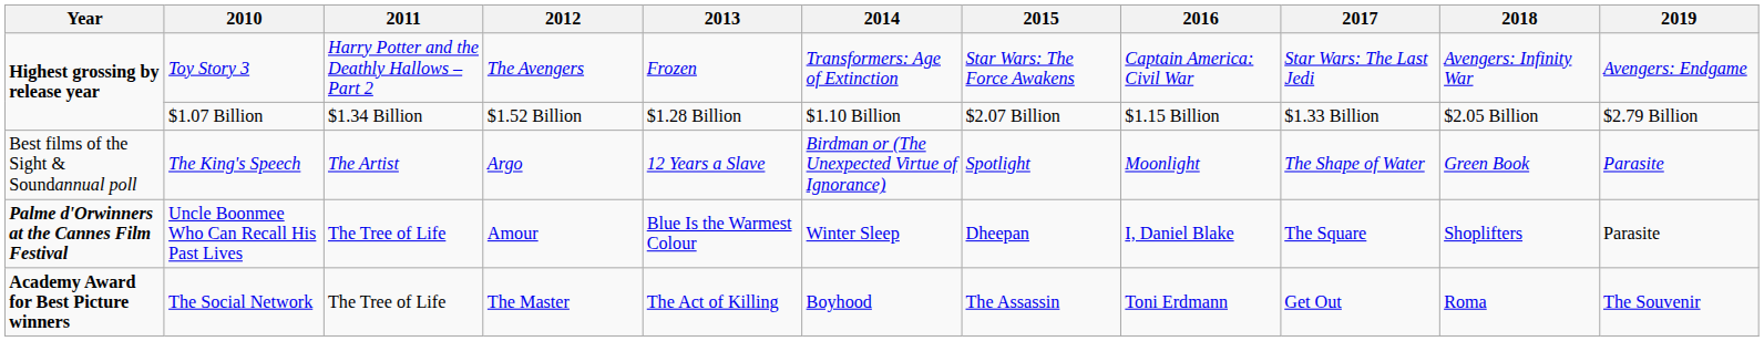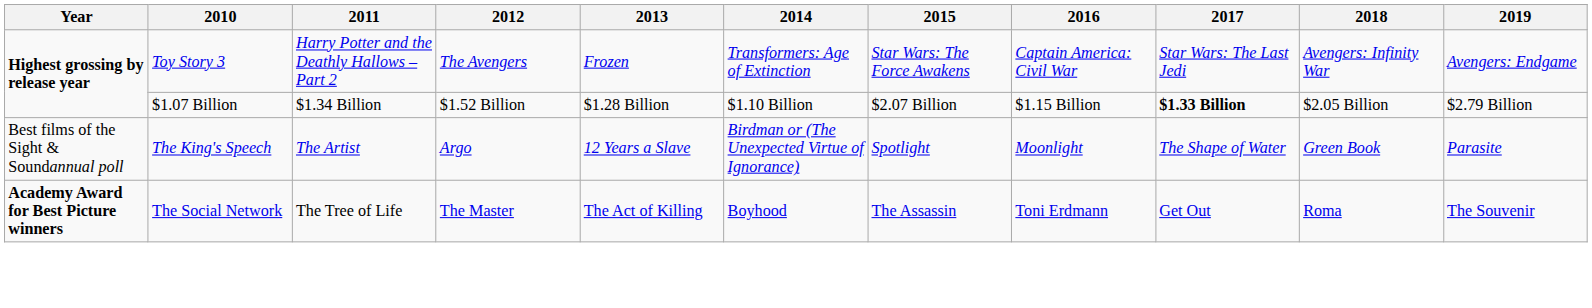$1.07 Billion | 2017: normal -> bold
- row: Palme d'Orwinners at the Cannes Film Festival | Uncle Boonmee Who Can Recall His Past Lives | The Tree of Life | Amour | Blue Is the Warmest Colour | Winter Sleep | Dheepan | I, Daniel Blake | The Square | Shoplifters | Parasite
